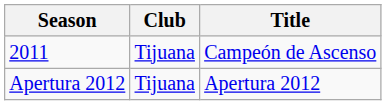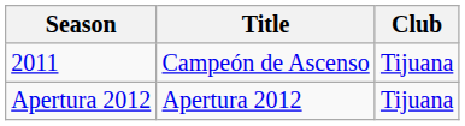columns swapped: Club <-> Title
